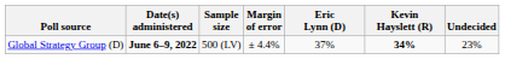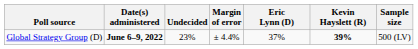columns swapped: Sample size <-> Undecided
Global Strategy Group (D) | Kevin Hayslett (R): 34% -> 39%
